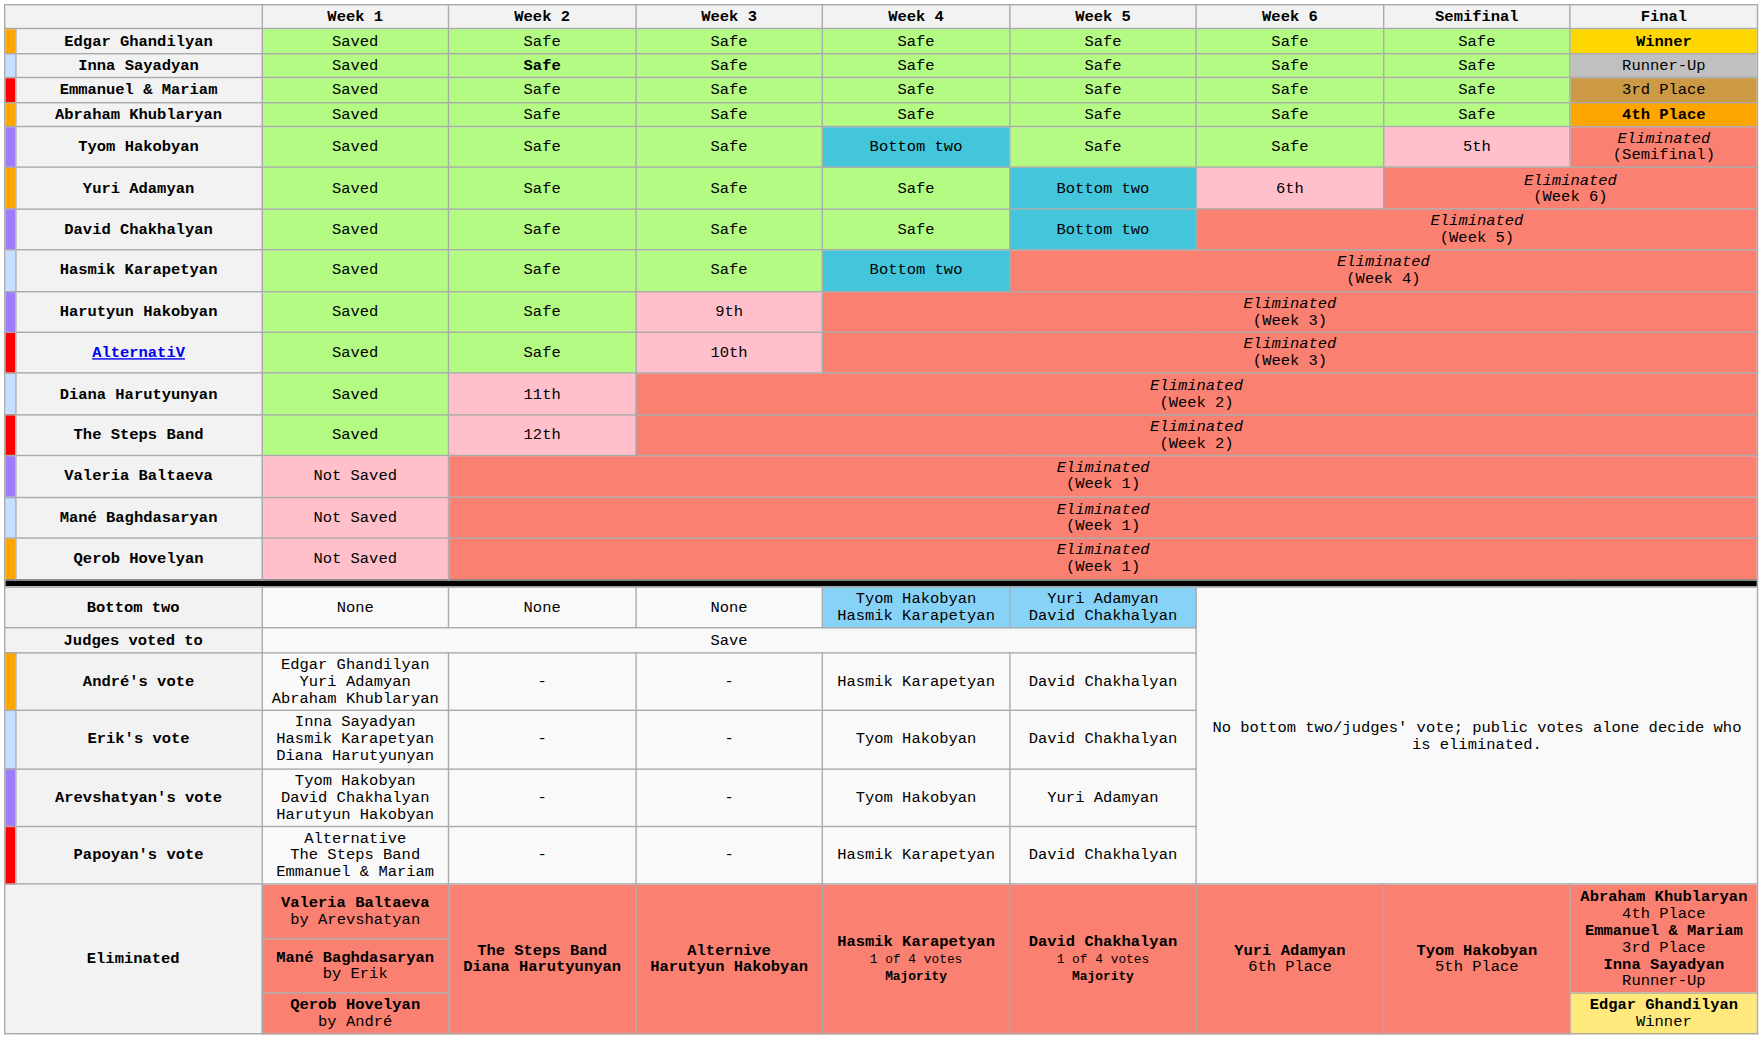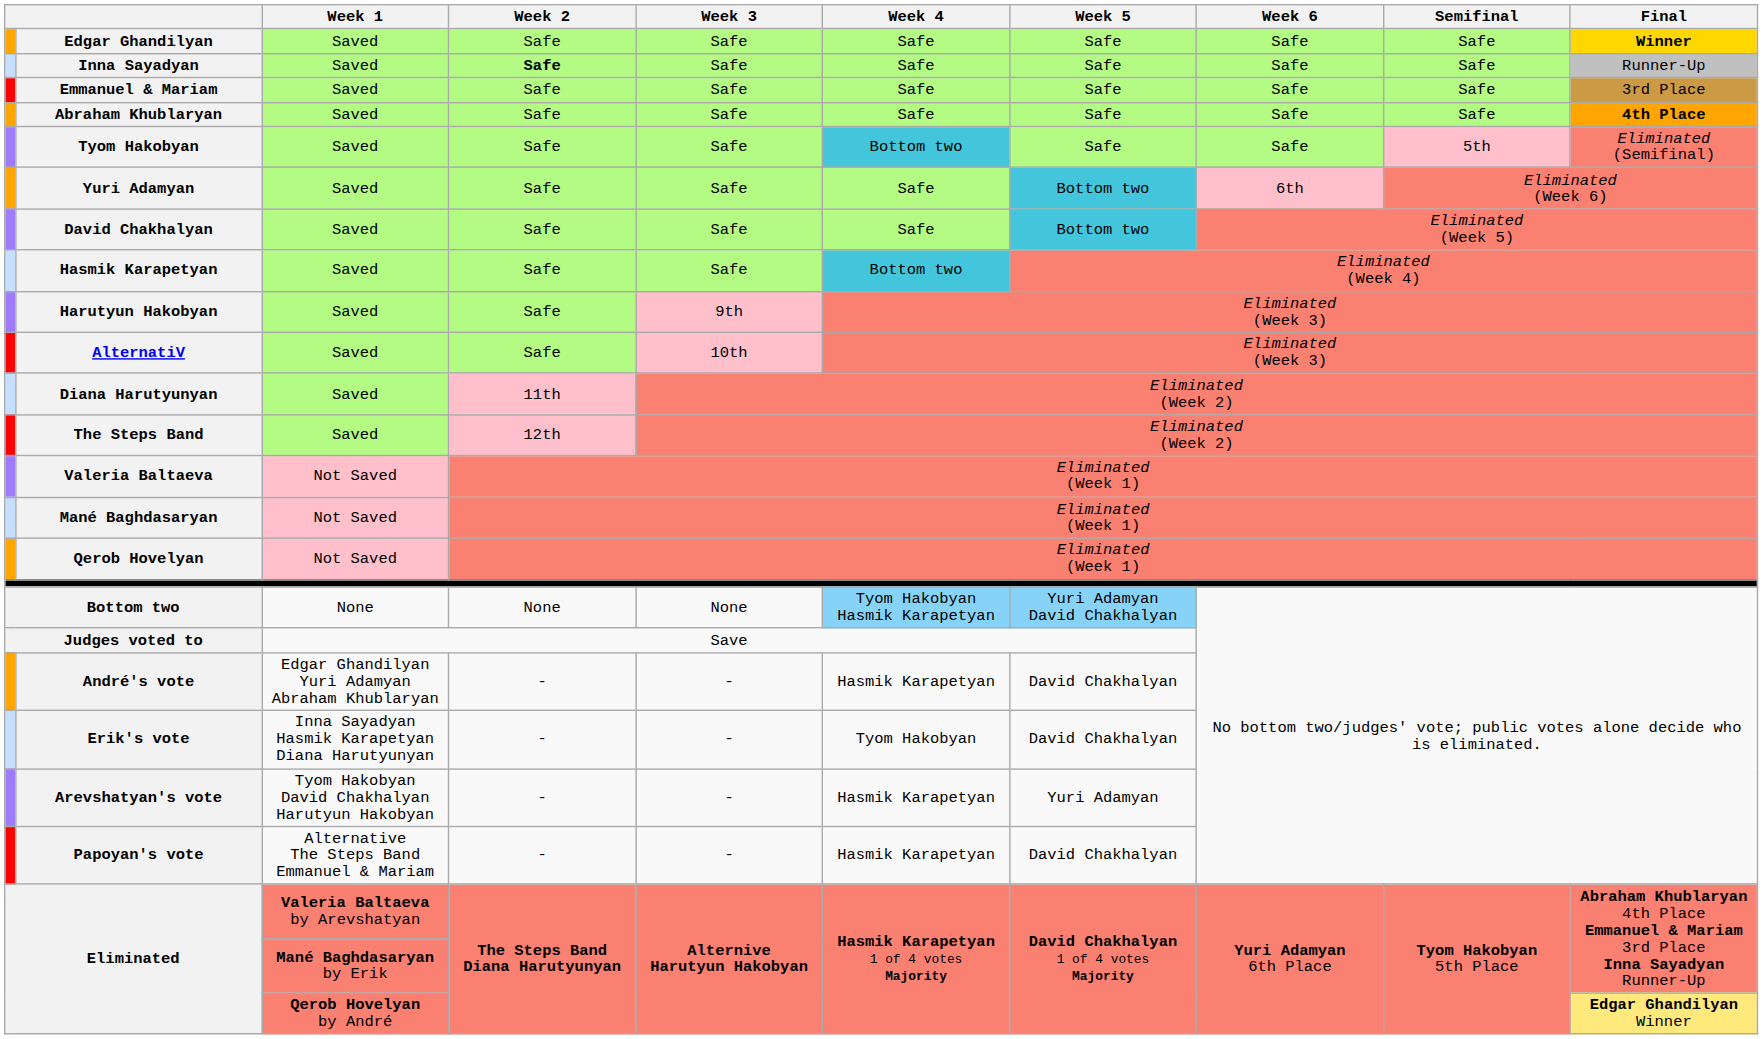Arevshatyan's vote | Week 4: Tyom Hakobyan -> Hasmik Karapetyan
